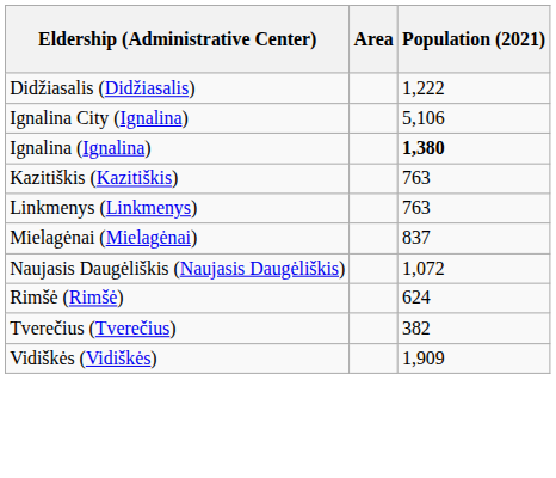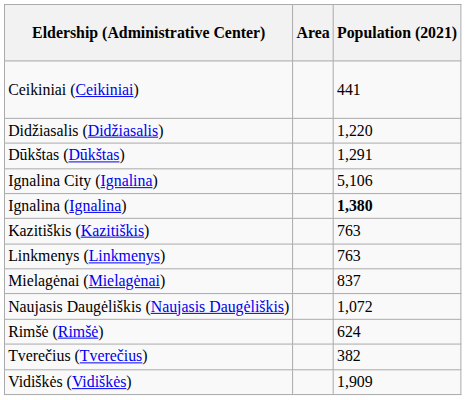+ row: Ceikiniai (Ceikiniai) | 441
Didžiasalis (Didžiasalis) | Population (2021): 1,222 -> 1,220
+ row: Dūkštas (Dūkštas) | 1,291
